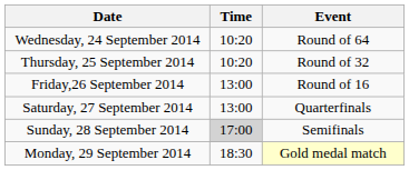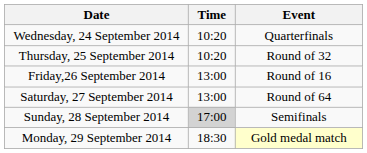Wednesday, 24 September 2014 | Event: Round of 64 -> Quarterfinals
Saturday, 27 September 2014 | Event: Quarterfinals -> Round of 64
